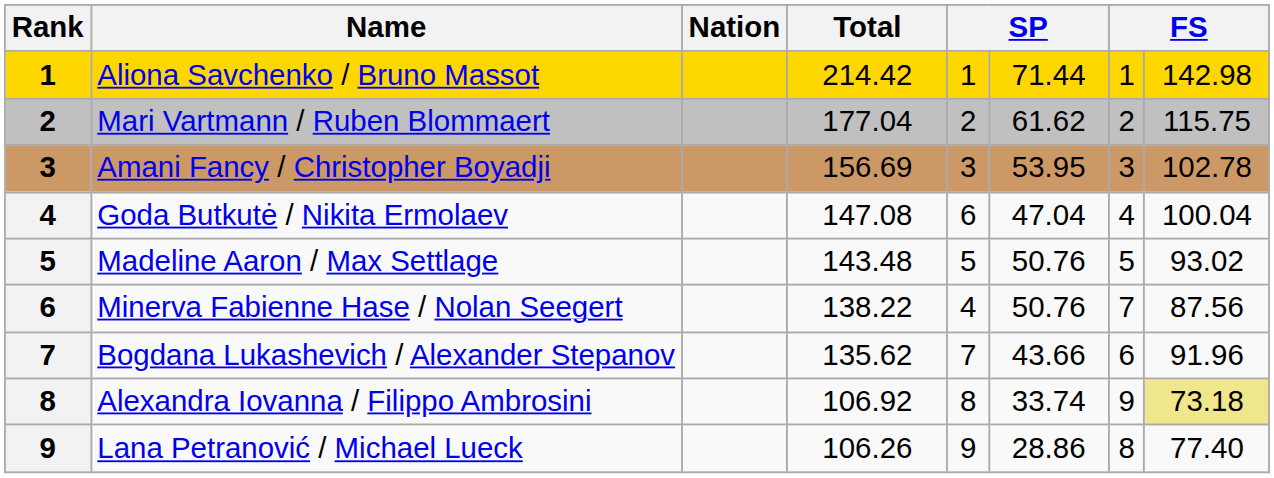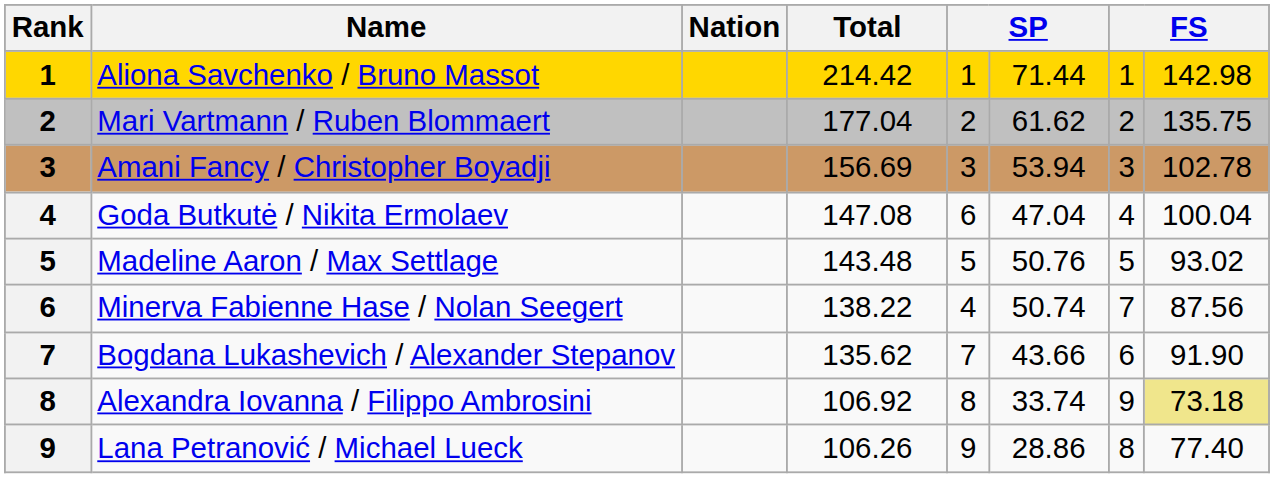Mari Vartmann / Ruben Blommaert | column 8: 115.75 -> 135.75
Amani Fancy / Christopher Boyadji | column 6: 53.95 -> 53.94
Minerva Fabienne Hase / Nolan Seegert | column 6: 50.76 -> 50.74
Bogdana Lukashevich / Alexander Stepanov | column 8: 91.96 -> 91.90
